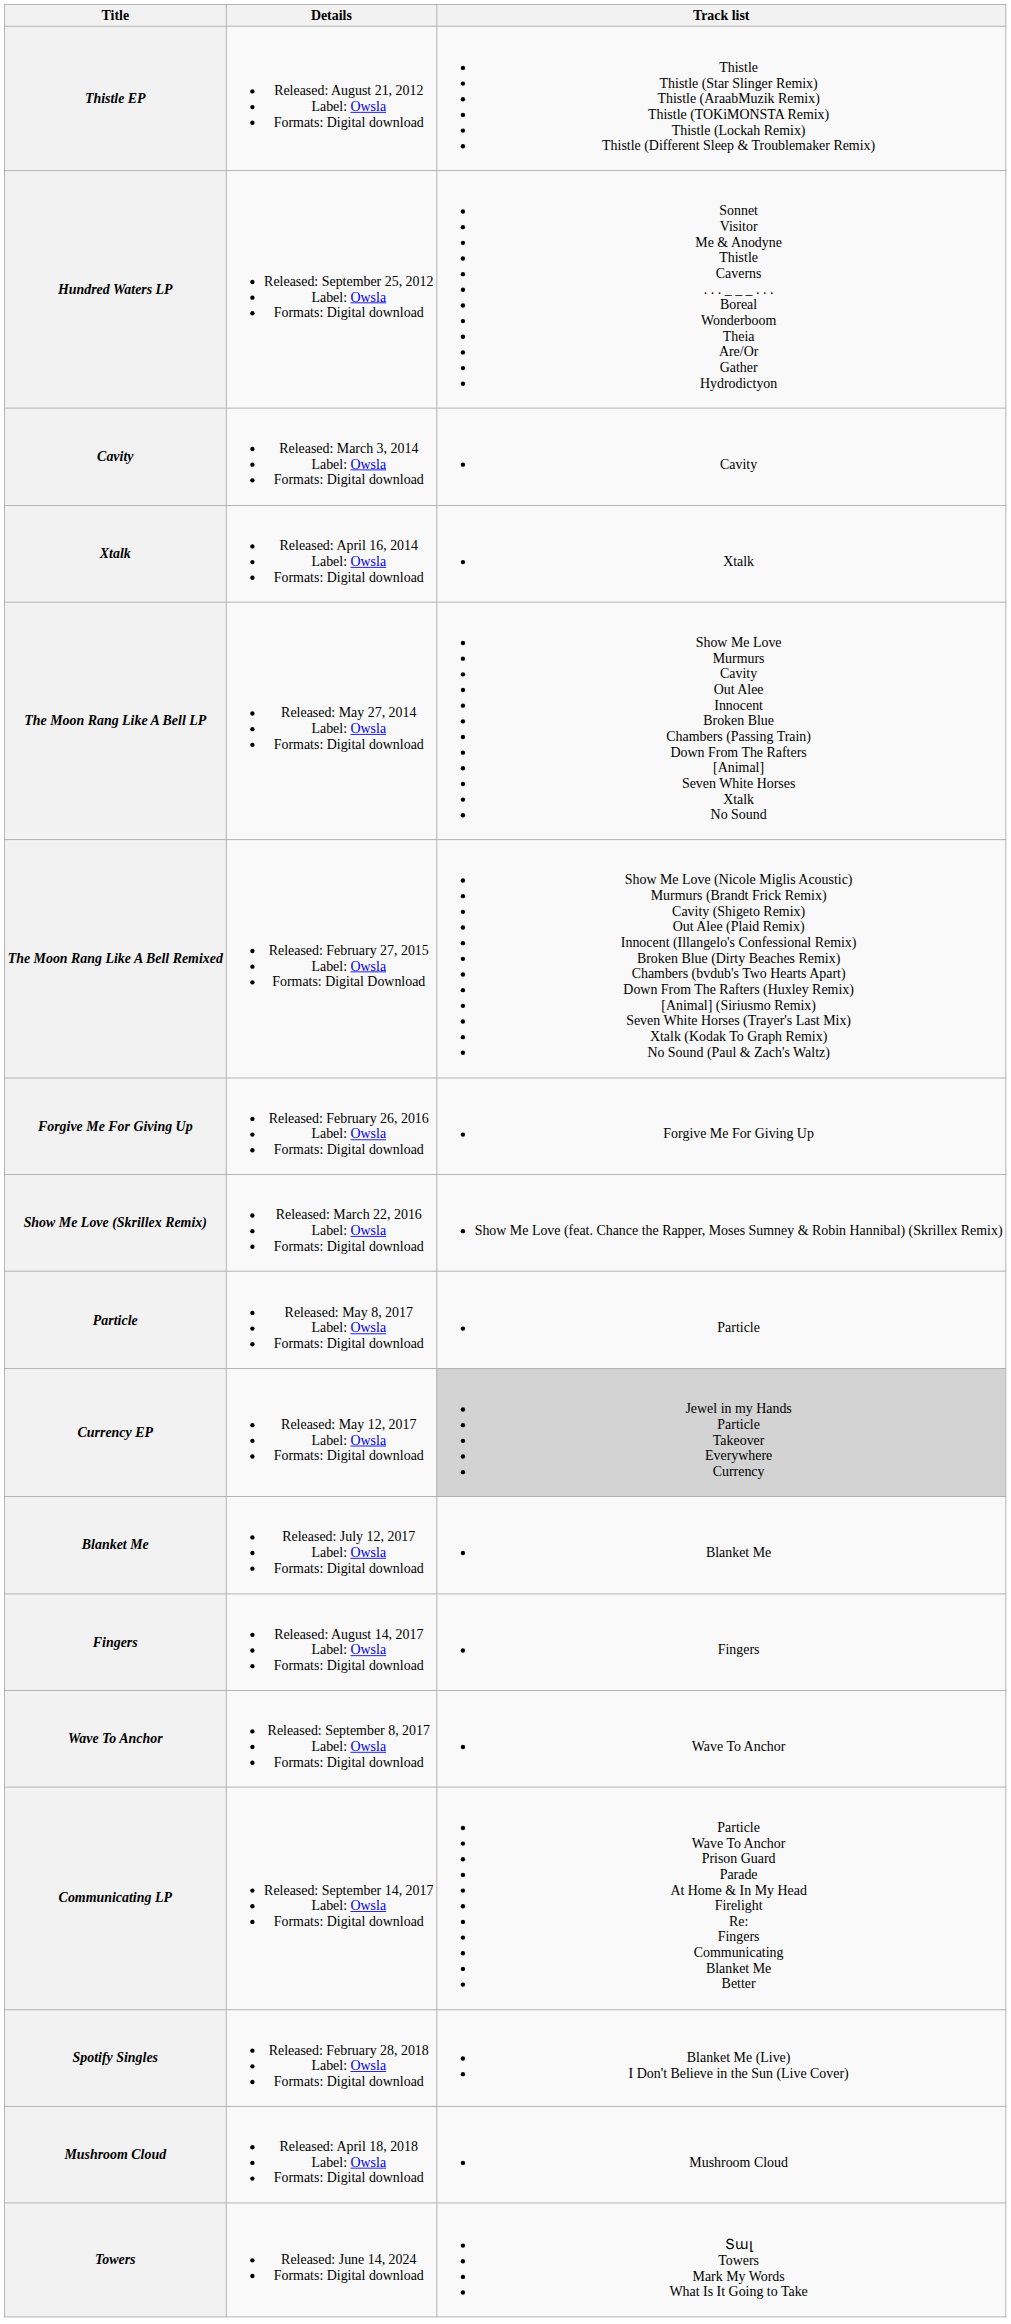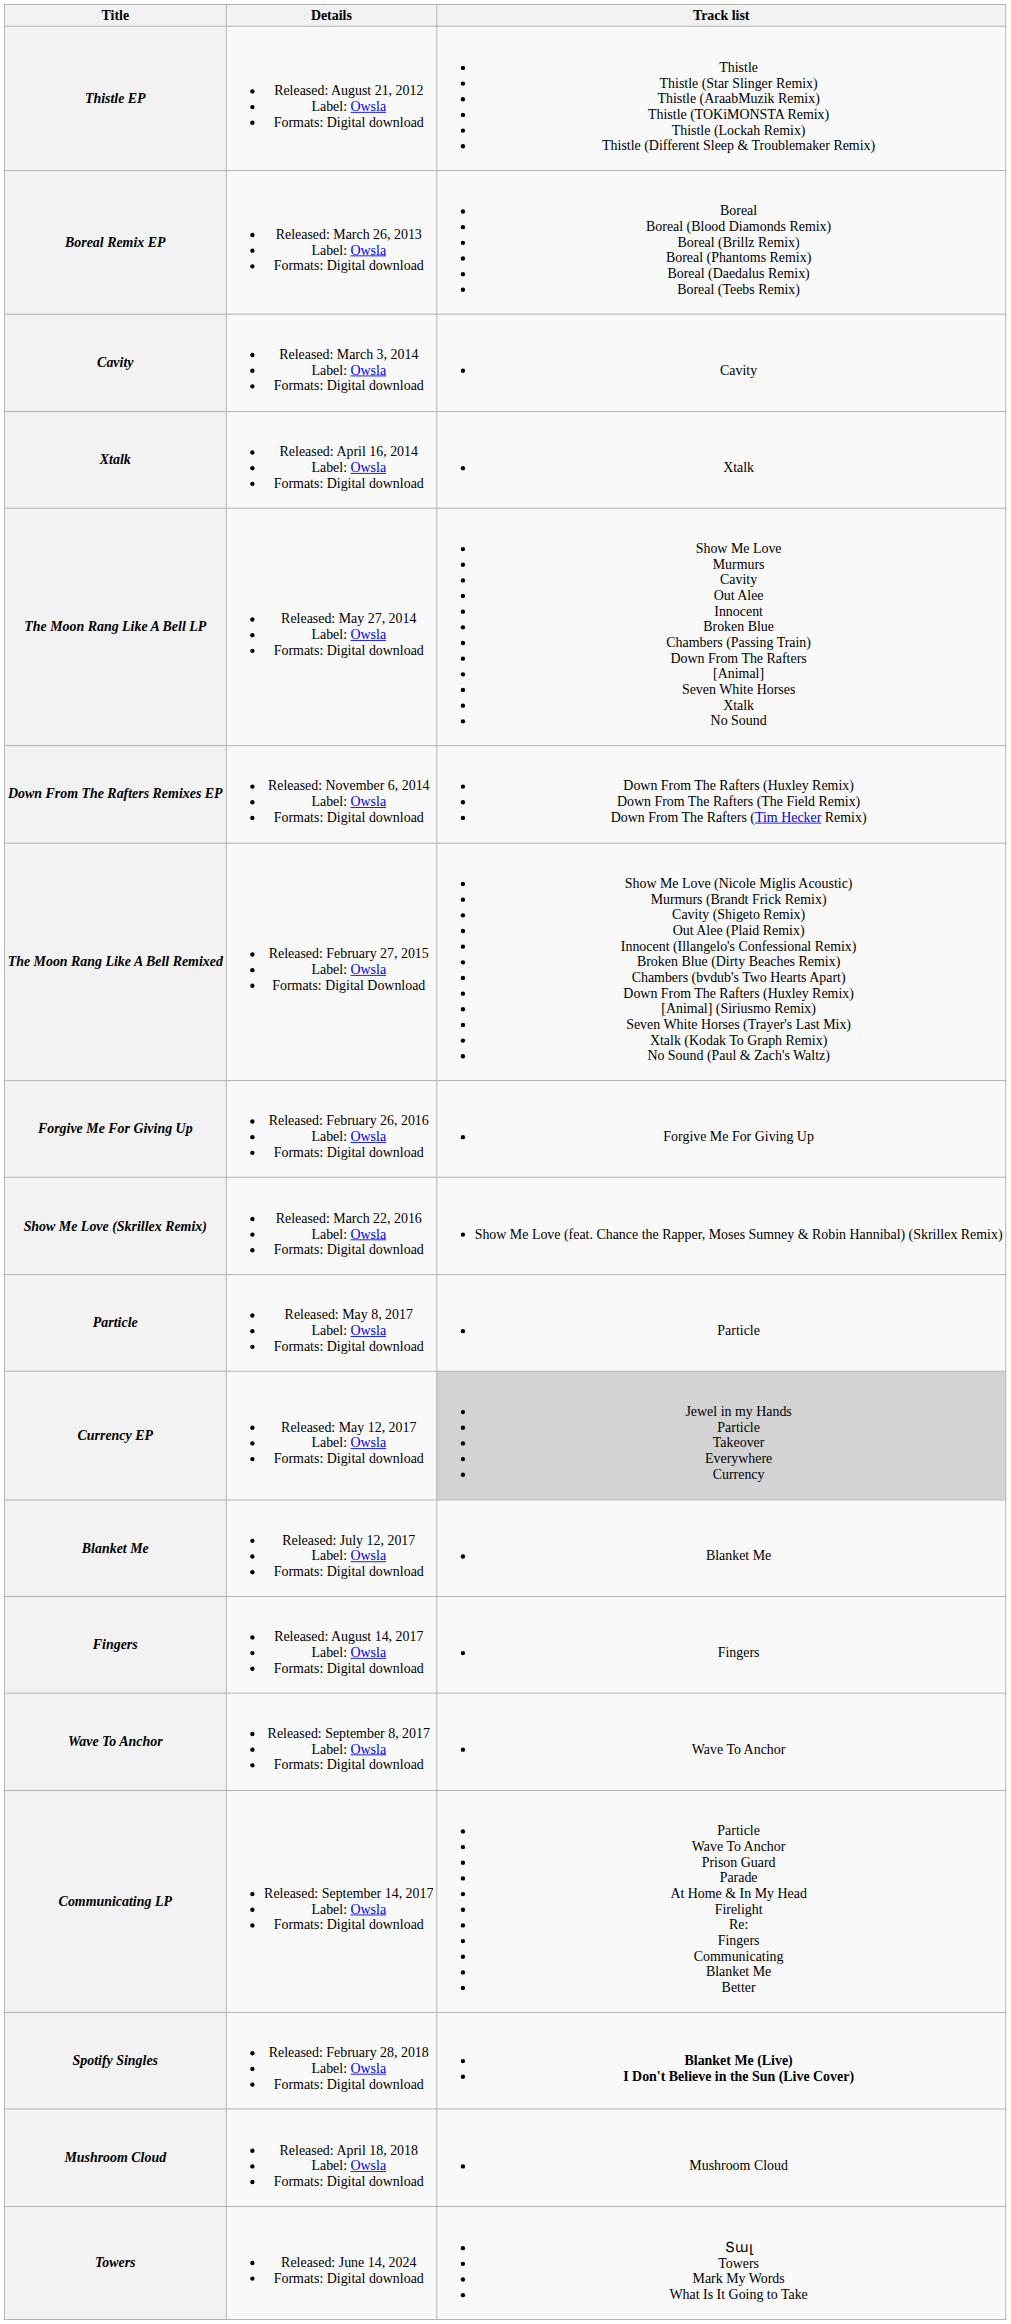- row: Hundred Waters LP | Released: September 25, 2012 Label: Owsla Formats: Digital download | Sonnet Visitor Me & Anodyne Thistle Caverns . . . _ _ _ . . . Boreal Wonderboom Theia Are/Or Gather Hydrodictyon
+ row: Boreal Remix EP | Released: March 26, 2013 Label: Owsla Formats: Digital download | Boreal Boreal (Blood Diamonds Remix) Boreal (Brillz Remix) Boreal (Phantoms Remix) Boreal (Daedalus Remix) Boreal (Teebs Remix)
+ row: Down From The Rafters Remixes EP | Released: November 6, 2014 Label: Owsla Formats: Digital download | Down From The Rafters (Huxley Remix) Down From The Rafters (The Field Remix) Down From The Rafters (Tim Hecker Remix)
Spotify Singles | Track list: normal -> bold
